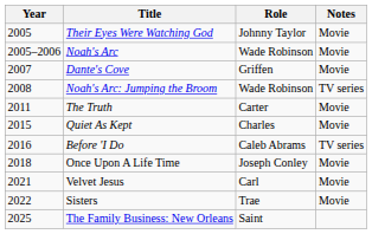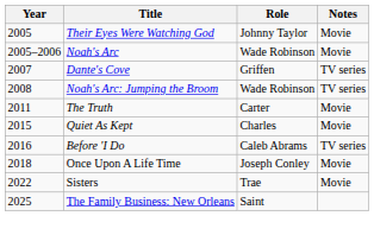Dante's Cove | Notes: Movie -> TV series
- row: 2021 | Velvet Jesus | Carl | Movie
